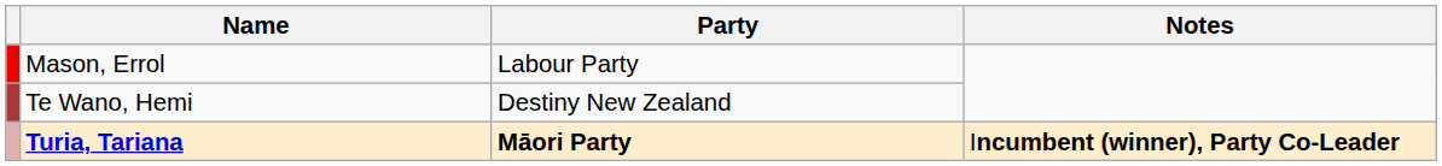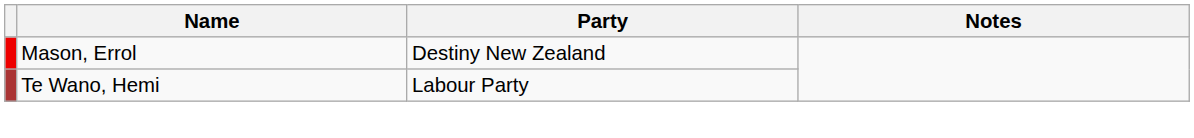Mason, Errol | Party: Labour Party -> Destiny New Zealand
Te Wano, Hemi | Party: Destiny New Zealand -> Labour Party
- row: Turia, Tariana | Māori Party | Incumbent (winner), Party Co-Leader
